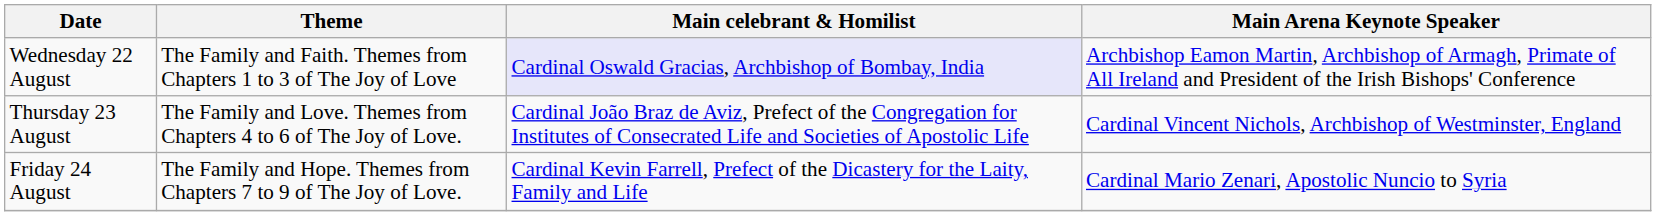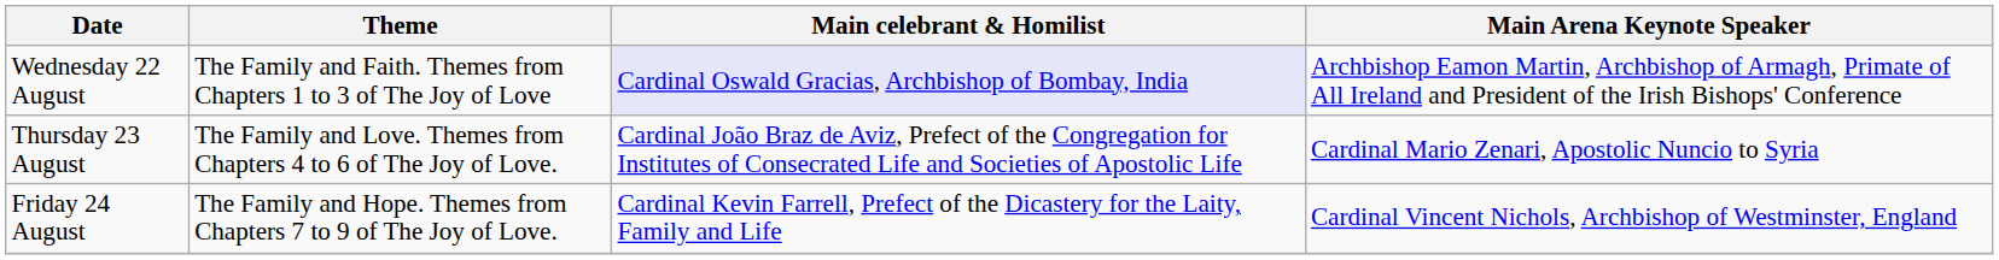Thursday 23 August | Main Arena Keynote Speaker: Cardinal Vincent Nichols, Archbishop of Westminster, England -> Cardinal Mario Zenari, Apostolic Nuncio to Syria
Friday 24 August | Main Arena Keynote Speaker: Cardinal Mario Zenari, Apostolic Nuncio to Syria -> Cardinal Vincent Nichols, Archbishop of Westminster, England
